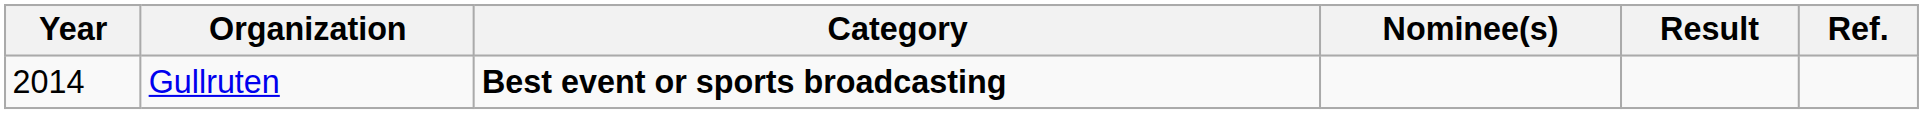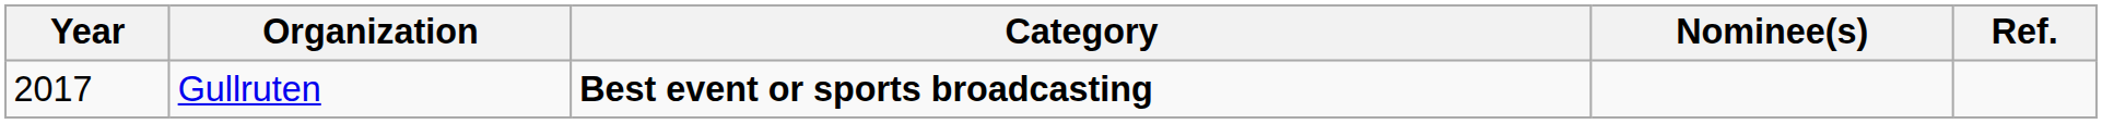- column: Result
Gullruten | Year: 2014 -> 2017
